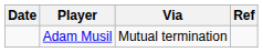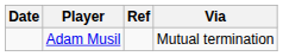columns swapped: Via <-> Ref
